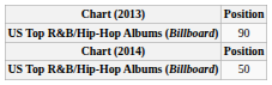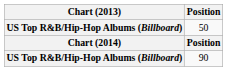rows swapped: 50 <-> 90
